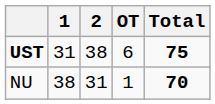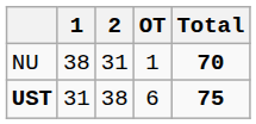rows swapped: NU <-> UST
